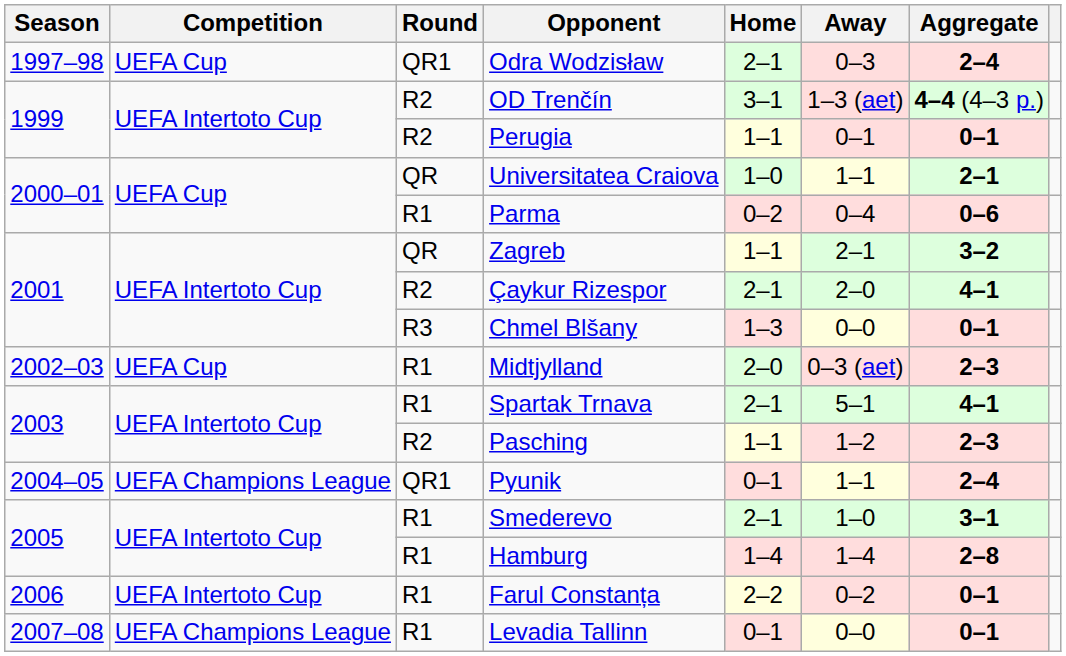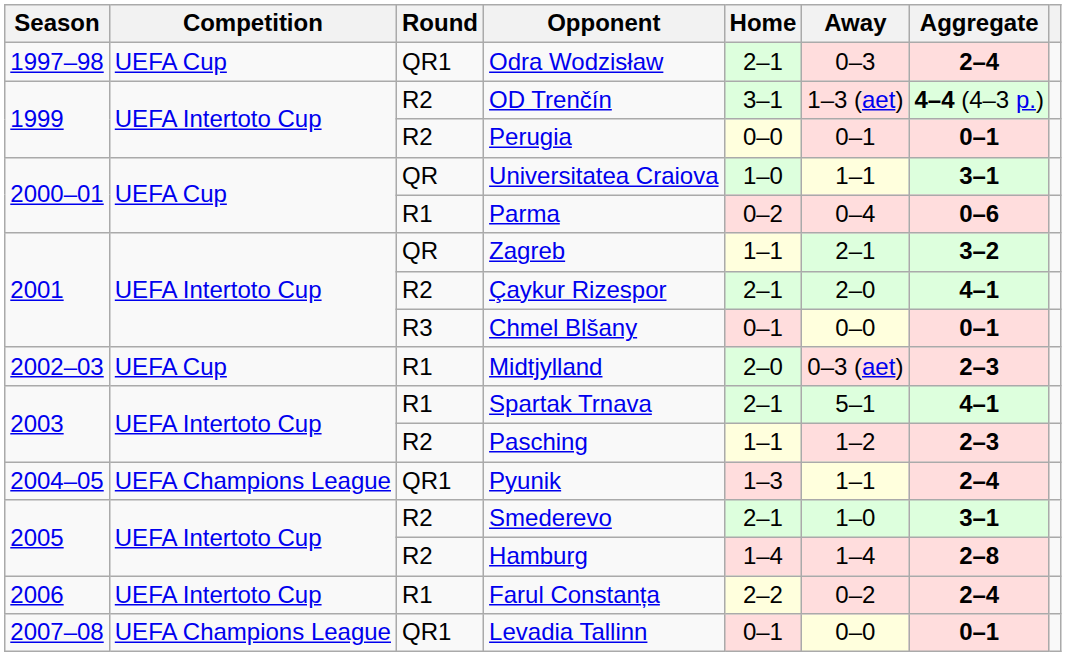Perugia | Home: 1–1 -> 0–0
Universitatea Craiova | Aggregate: 2–1 -> 3–1
Chmel Blšany | Home: 1–3 -> 0–1
Pyunik | Home: 0–1 -> 1–3
Smederevo | Round: R1 -> R2
Hamburg | Round: R1 -> R2
Farul Constanța | Aggregate: 0–1 -> 2–4
Levadia Tallinn | Round: R1 -> QR1
